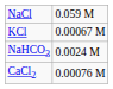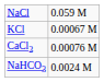rows swapped: CaCl2 <-> NaHCO3
